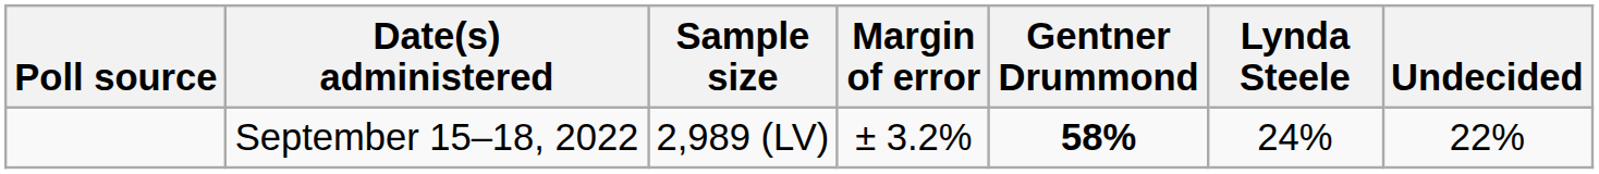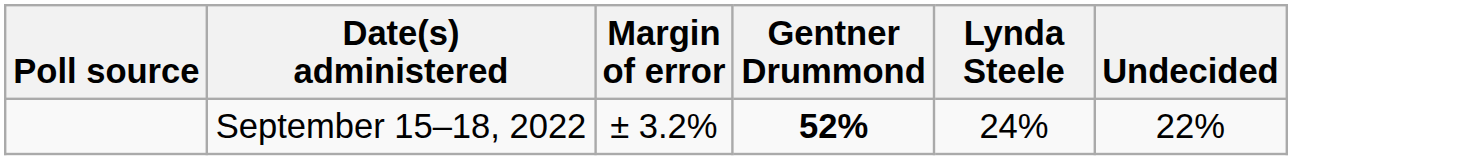- column: Sample size | 2,989 (LV)
September 15–18, 2022 | Gentner Drummond: 58% -> 52%
